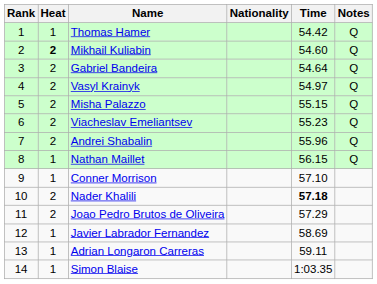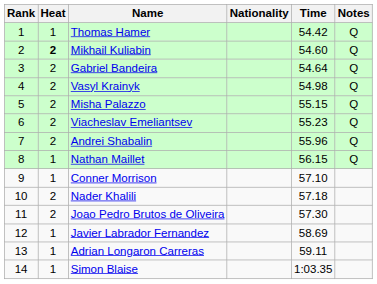Vasyl Krainyk | Time: 54.97 -> 54.98
Nader Khalili | Time: bold -> normal
Joao Pedro Brutos de Oliveira | Time: 57.29 -> 57.30
